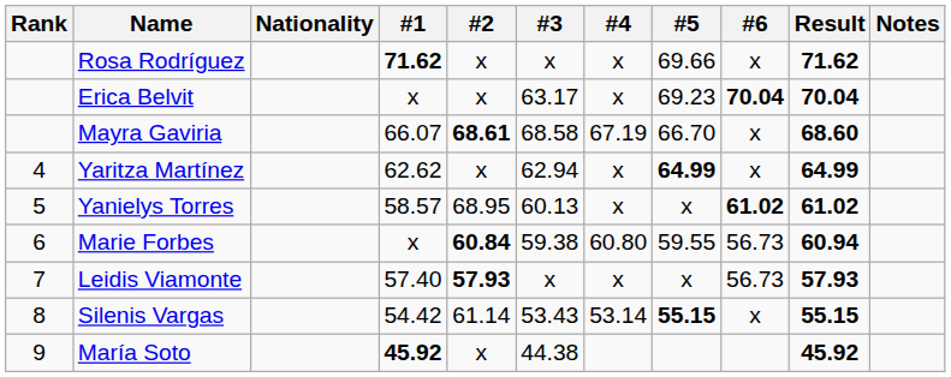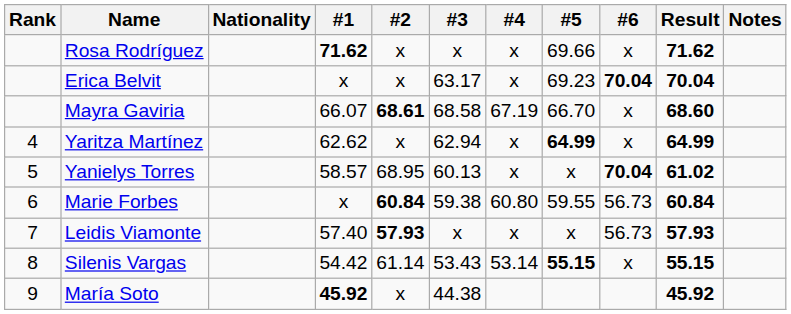Yanielys Torres | #6: 61.02 -> 70.04
Marie Forbes | Result: 60.94 -> 60.84
